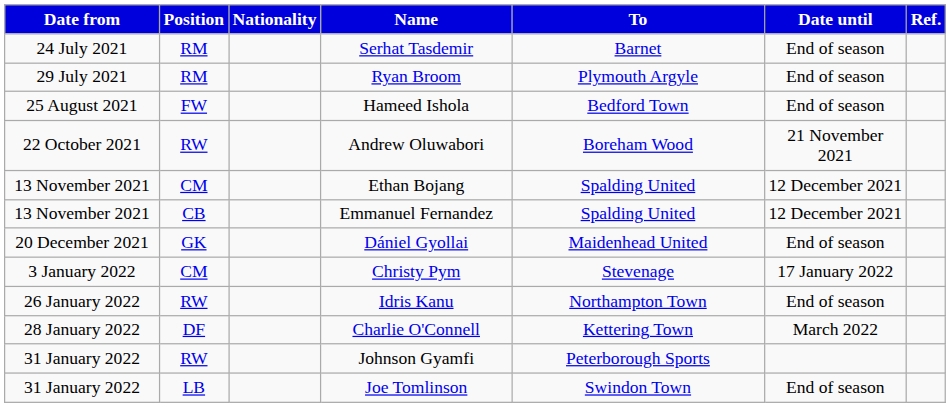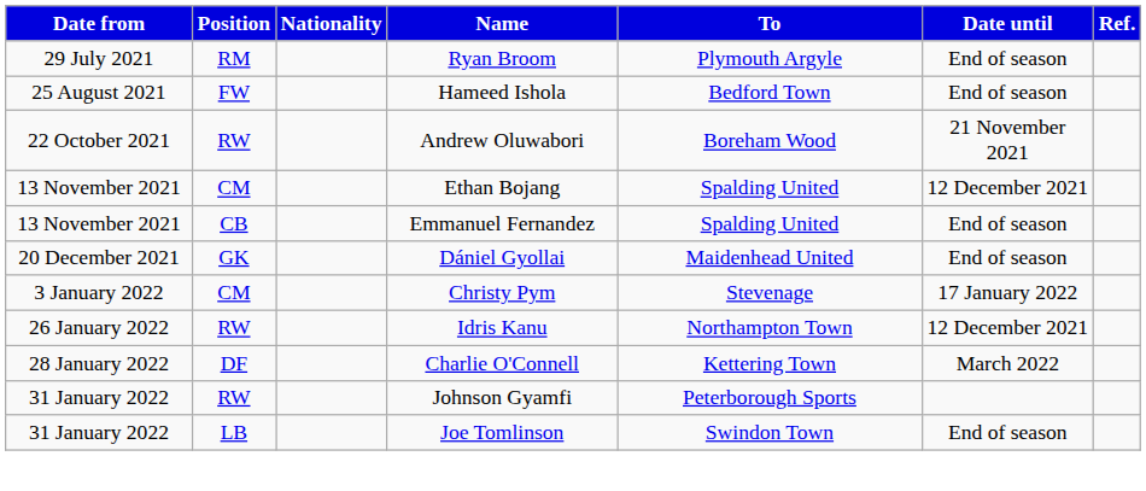- row: 24 July 2021 | RM | Serhat Tasdemir | Barnet | End of season
Emmanuel Fernandez | Date until: 12 December 2021 -> End of season
Idris Kanu | Date until: End of season -> 12 December 2021
